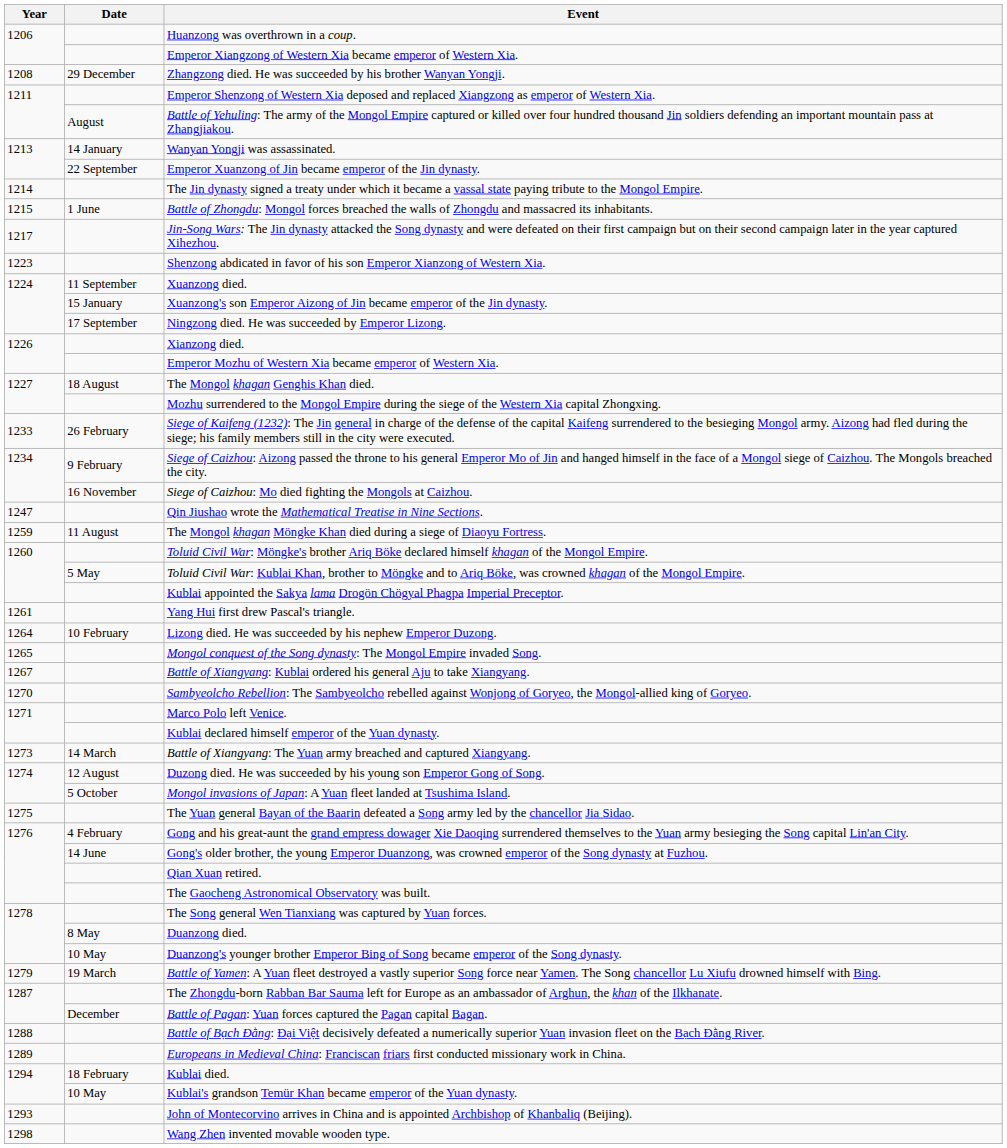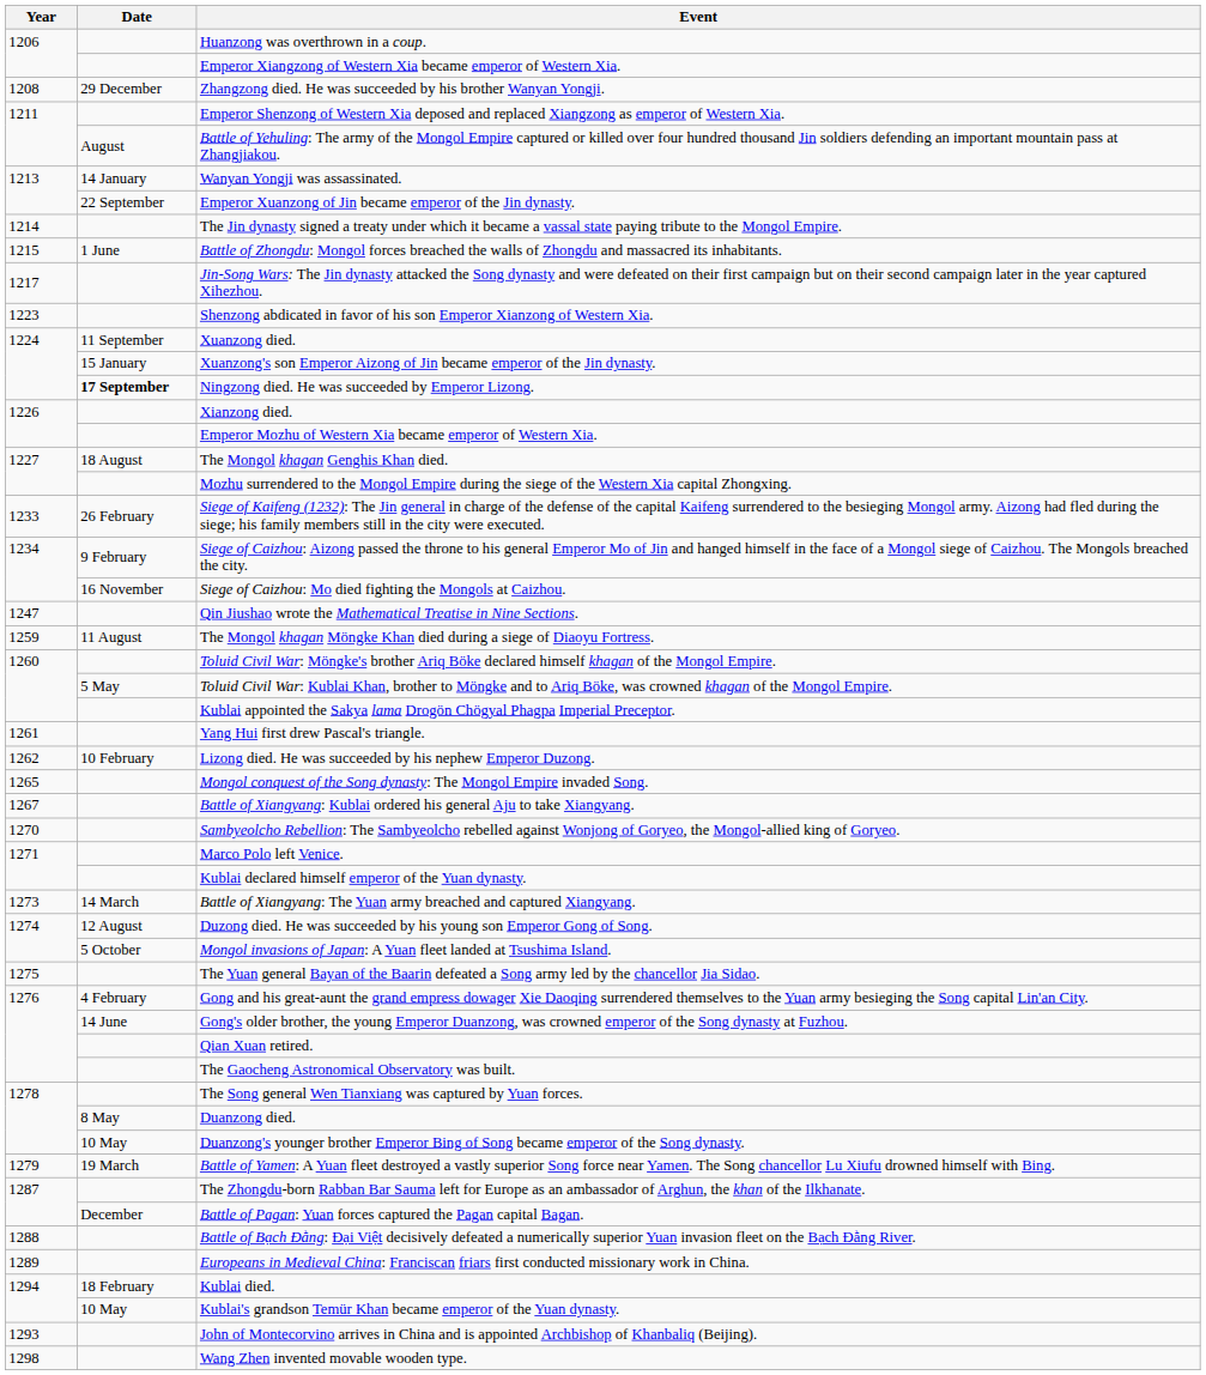Ningzong died. He was succeeded by Emperor Lizong. | Date: normal -> bold
Lizong died. He was succeeded by his nephew Emperor Duzong. | Year: 1264 -> 1262
